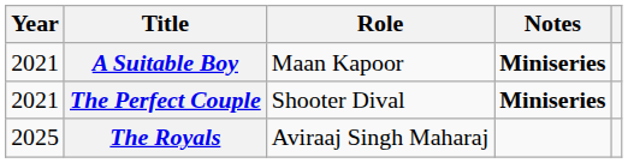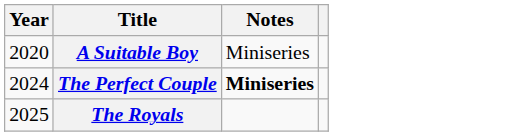- column: Role | Maan Kapoor | Shooter Dival | Aviraaj Singh Maharaj
A Suitable Boy | Year: 2021 -> 2020
A Suitable Boy | Notes: bold -> normal
The Perfect Couple | Year: 2021 -> 2024
